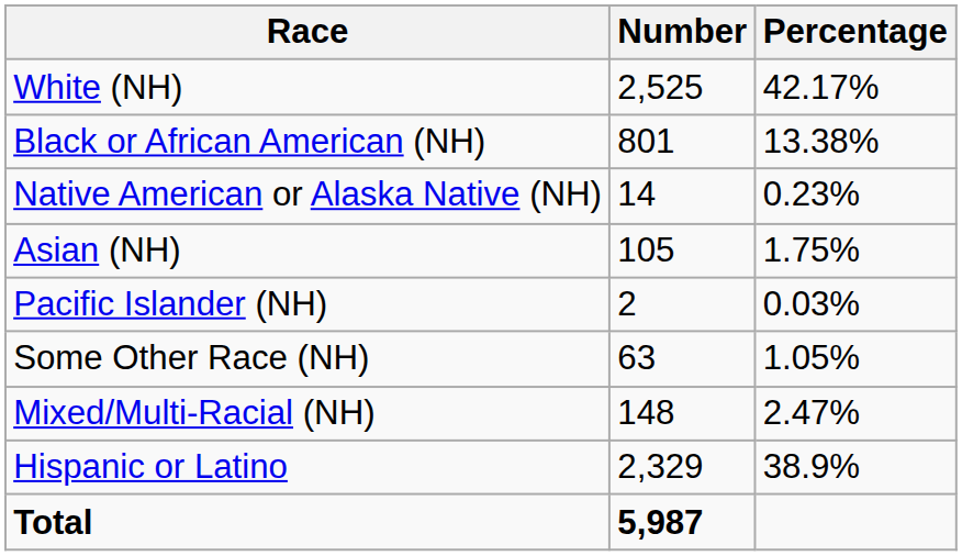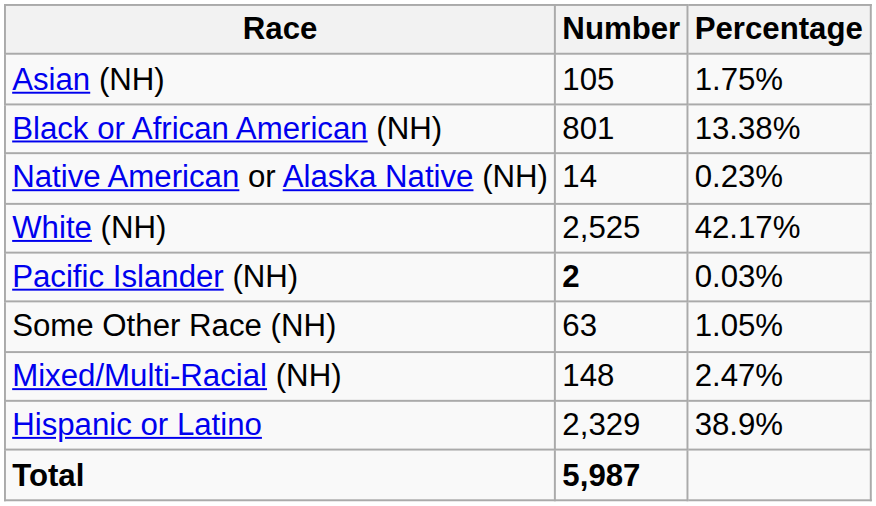rows swapped: White (NH) <-> Asian (NH)
Pacific Islander (NH) | Number: normal -> bold
